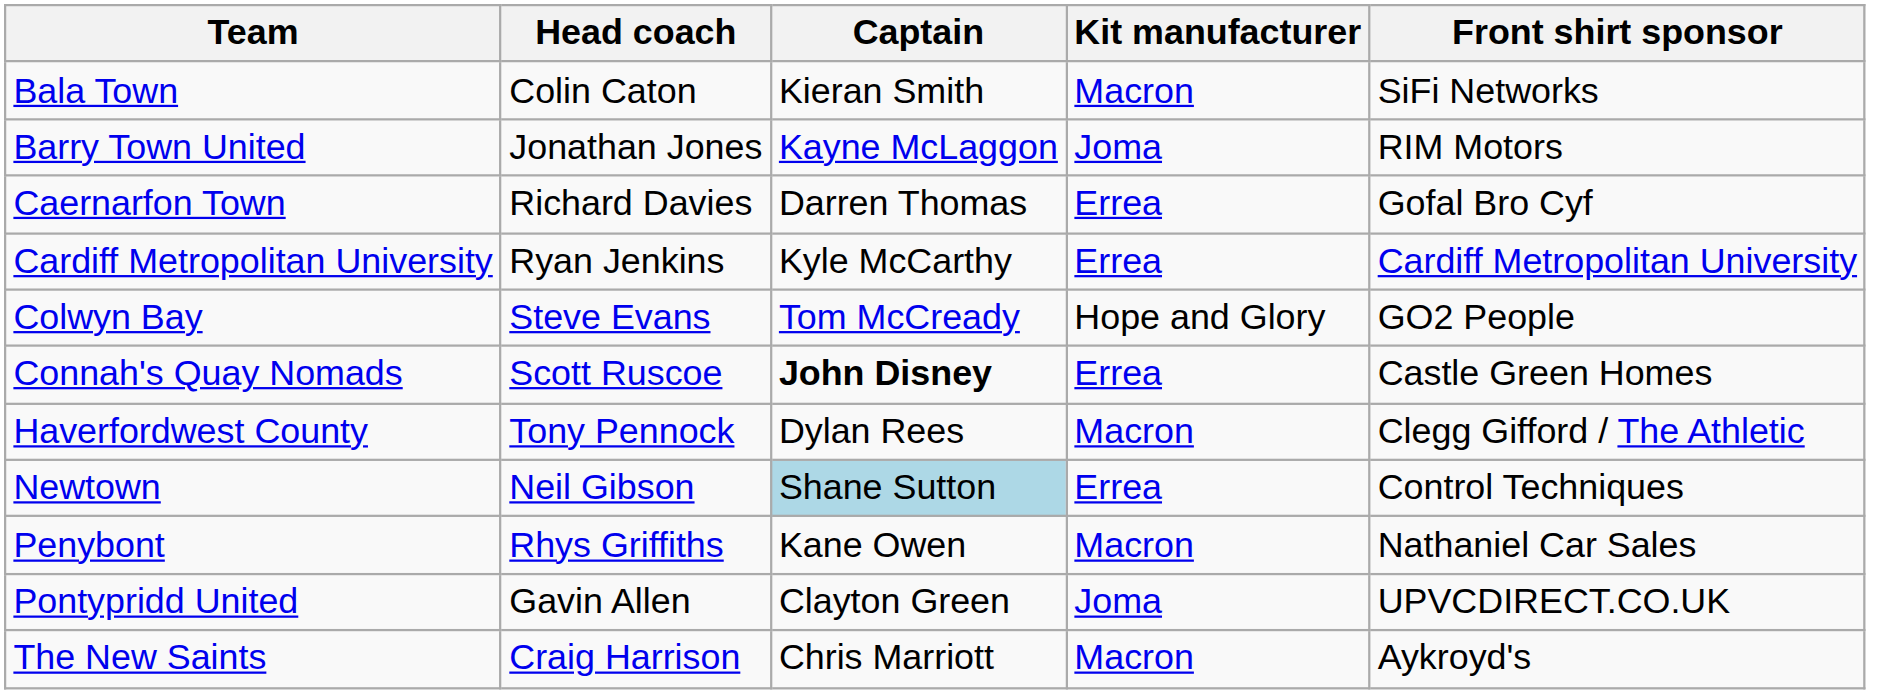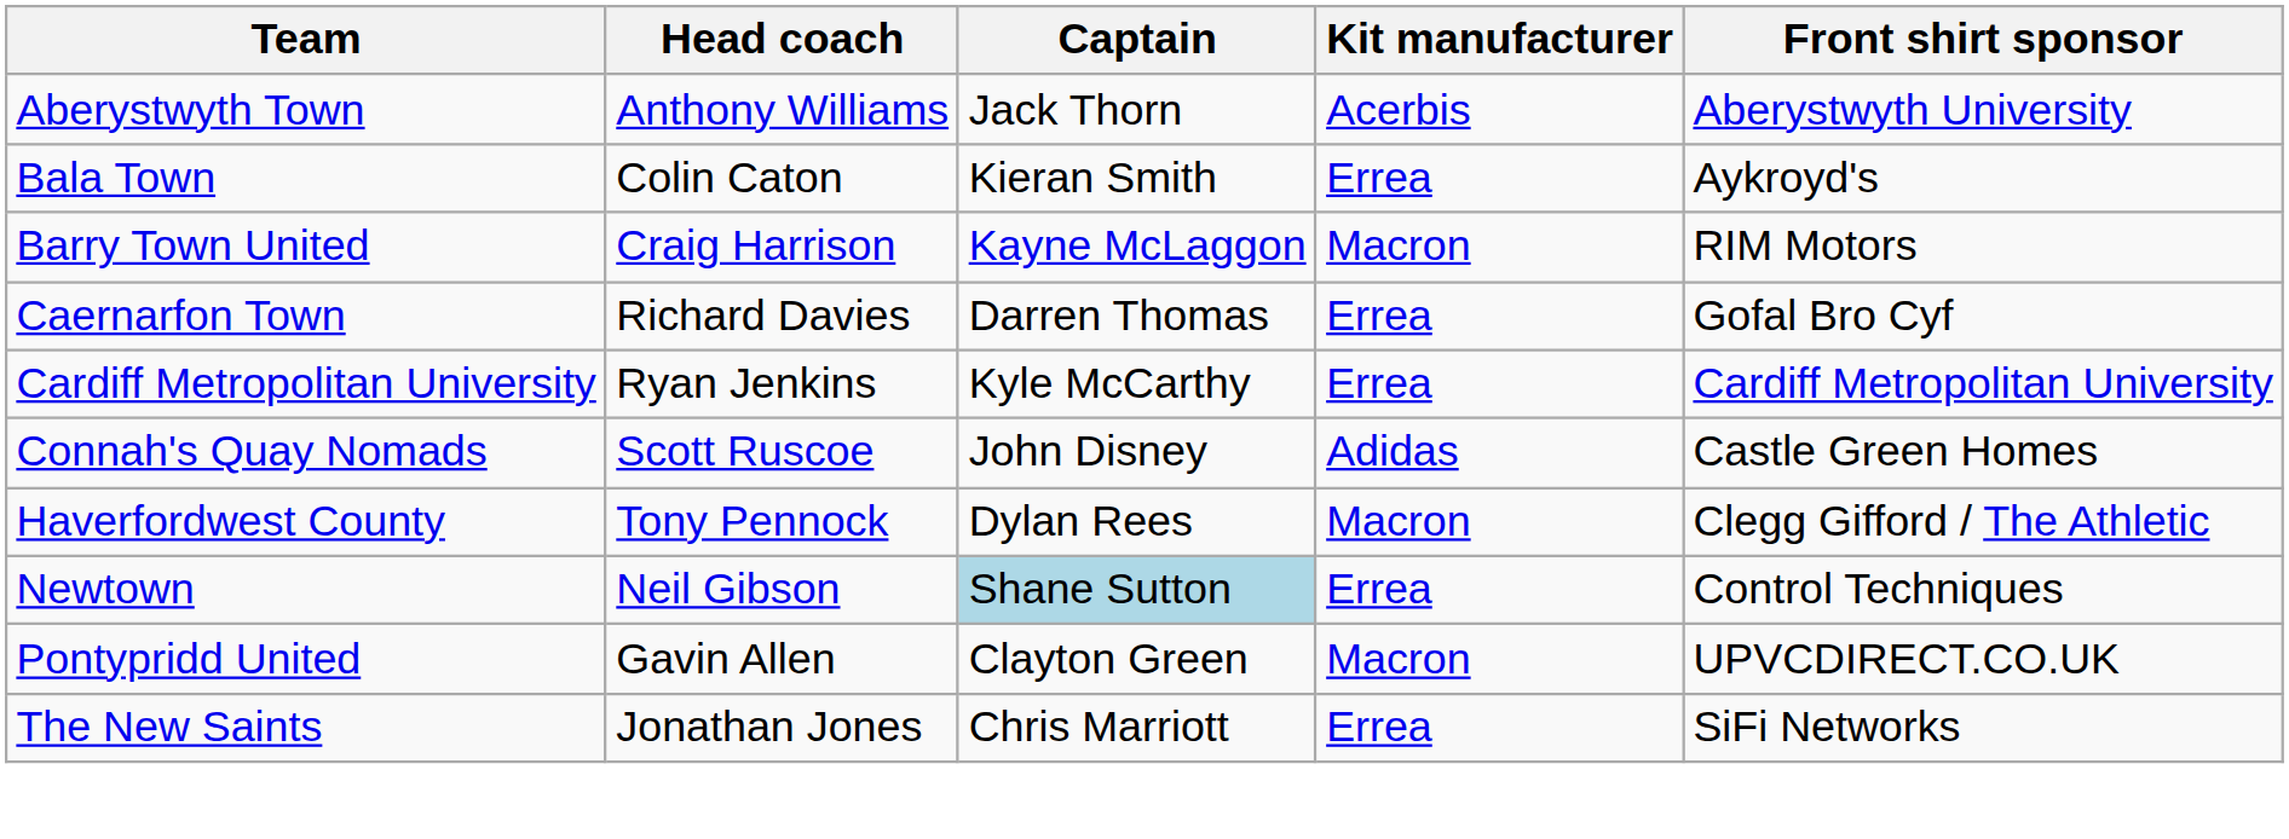+ row: Aberystwyth Town | Anthony Williams | Jack Thorn | Acerbis | Aberystwyth University
Bala Town | Kit manufacturer: Macron -> Errea
Bala Town | Front shirt sponsor: SiFi Networks -> Aykroyd's
Barry Town United | Head coach: Jonathan Jones -> Craig Harrison
Barry Town United | Kit manufacturer: Joma -> Macron
- row: Colwyn Bay | Steve Evans | Tom McCready | Hope and Glory | GO2 People
Connah's Quay Nomads | Captain: bold -> normal
Connah's Quay Nomads | Kit manufacturer: Errea -> Adidas
- row: Penybont | Rhys Griffiths | Kane Owen | Macron | Nathaniel Car Sales
Pontypridd United | Kit manufacturer: Joma -> Macron
The New Saints | Head coach: Craig Harrison -> Jonathan Jones
The New Saints | Kit manufacturer: Macron -> Errea
The New Saints | Front shirt sponsor: Aykroyd's -> SiFi Networks
